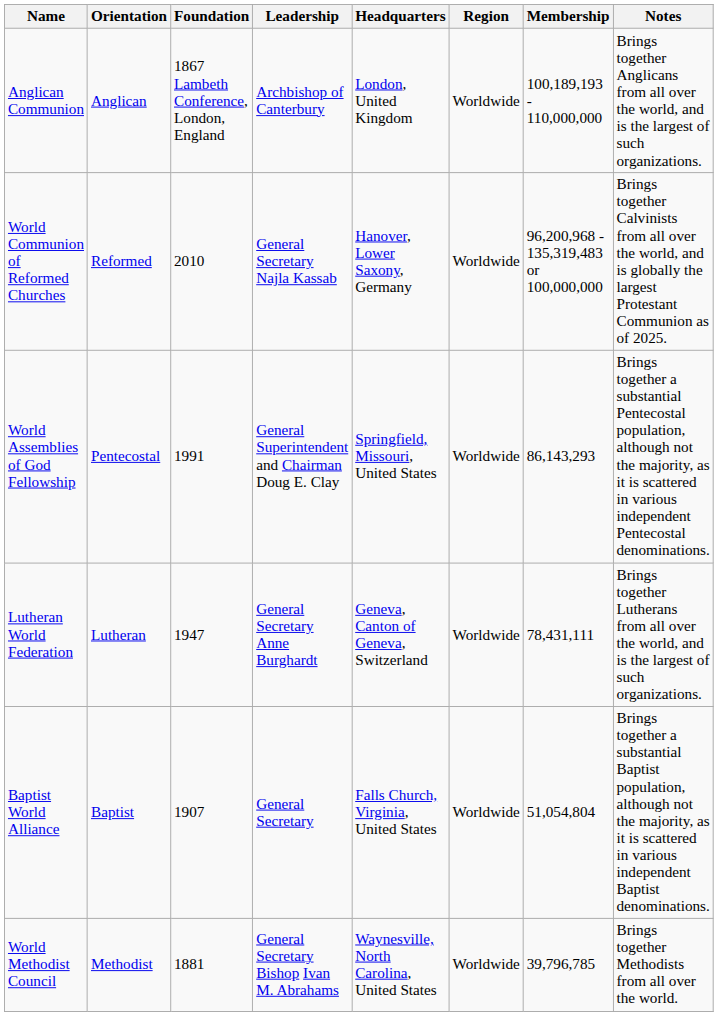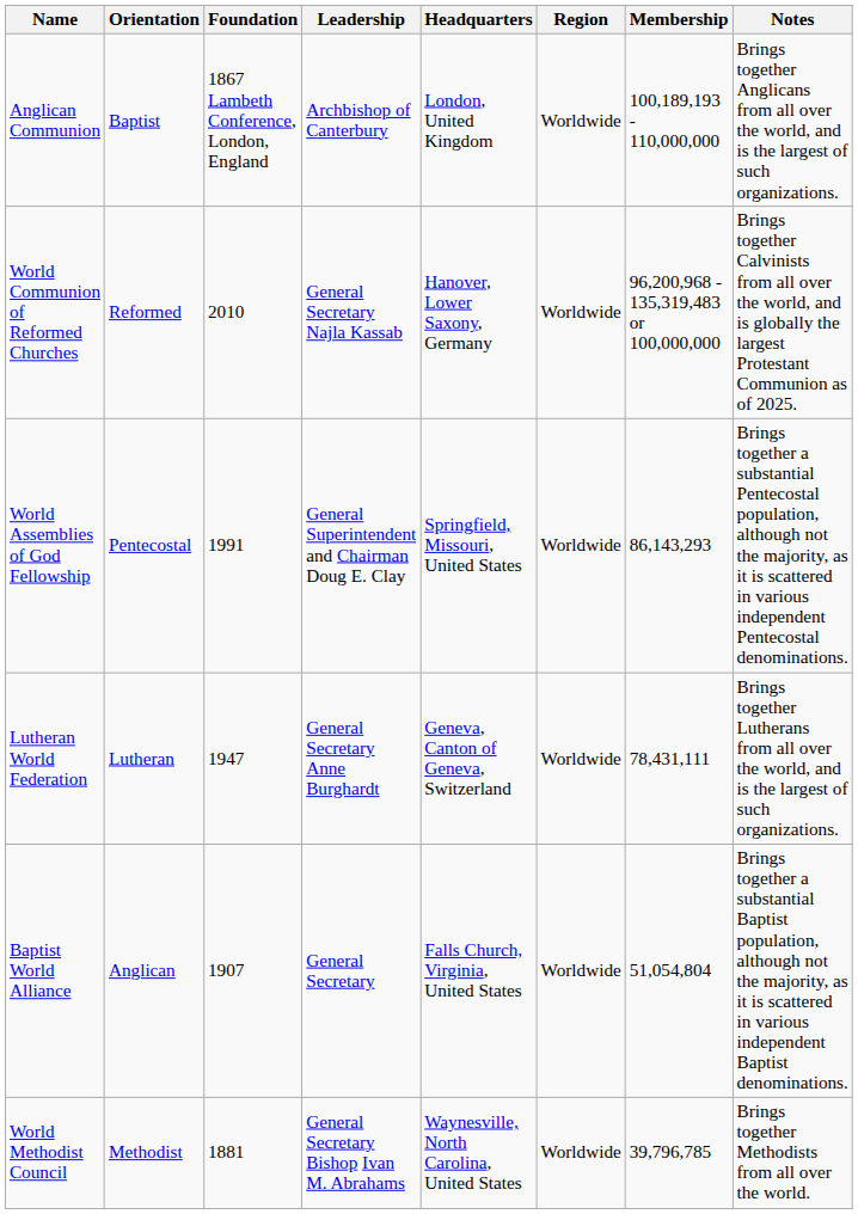Anglican Communion | Orientation: Anglican -> Baptist
Baptist World Alliance | Orientation: Baptist -> Anglican
